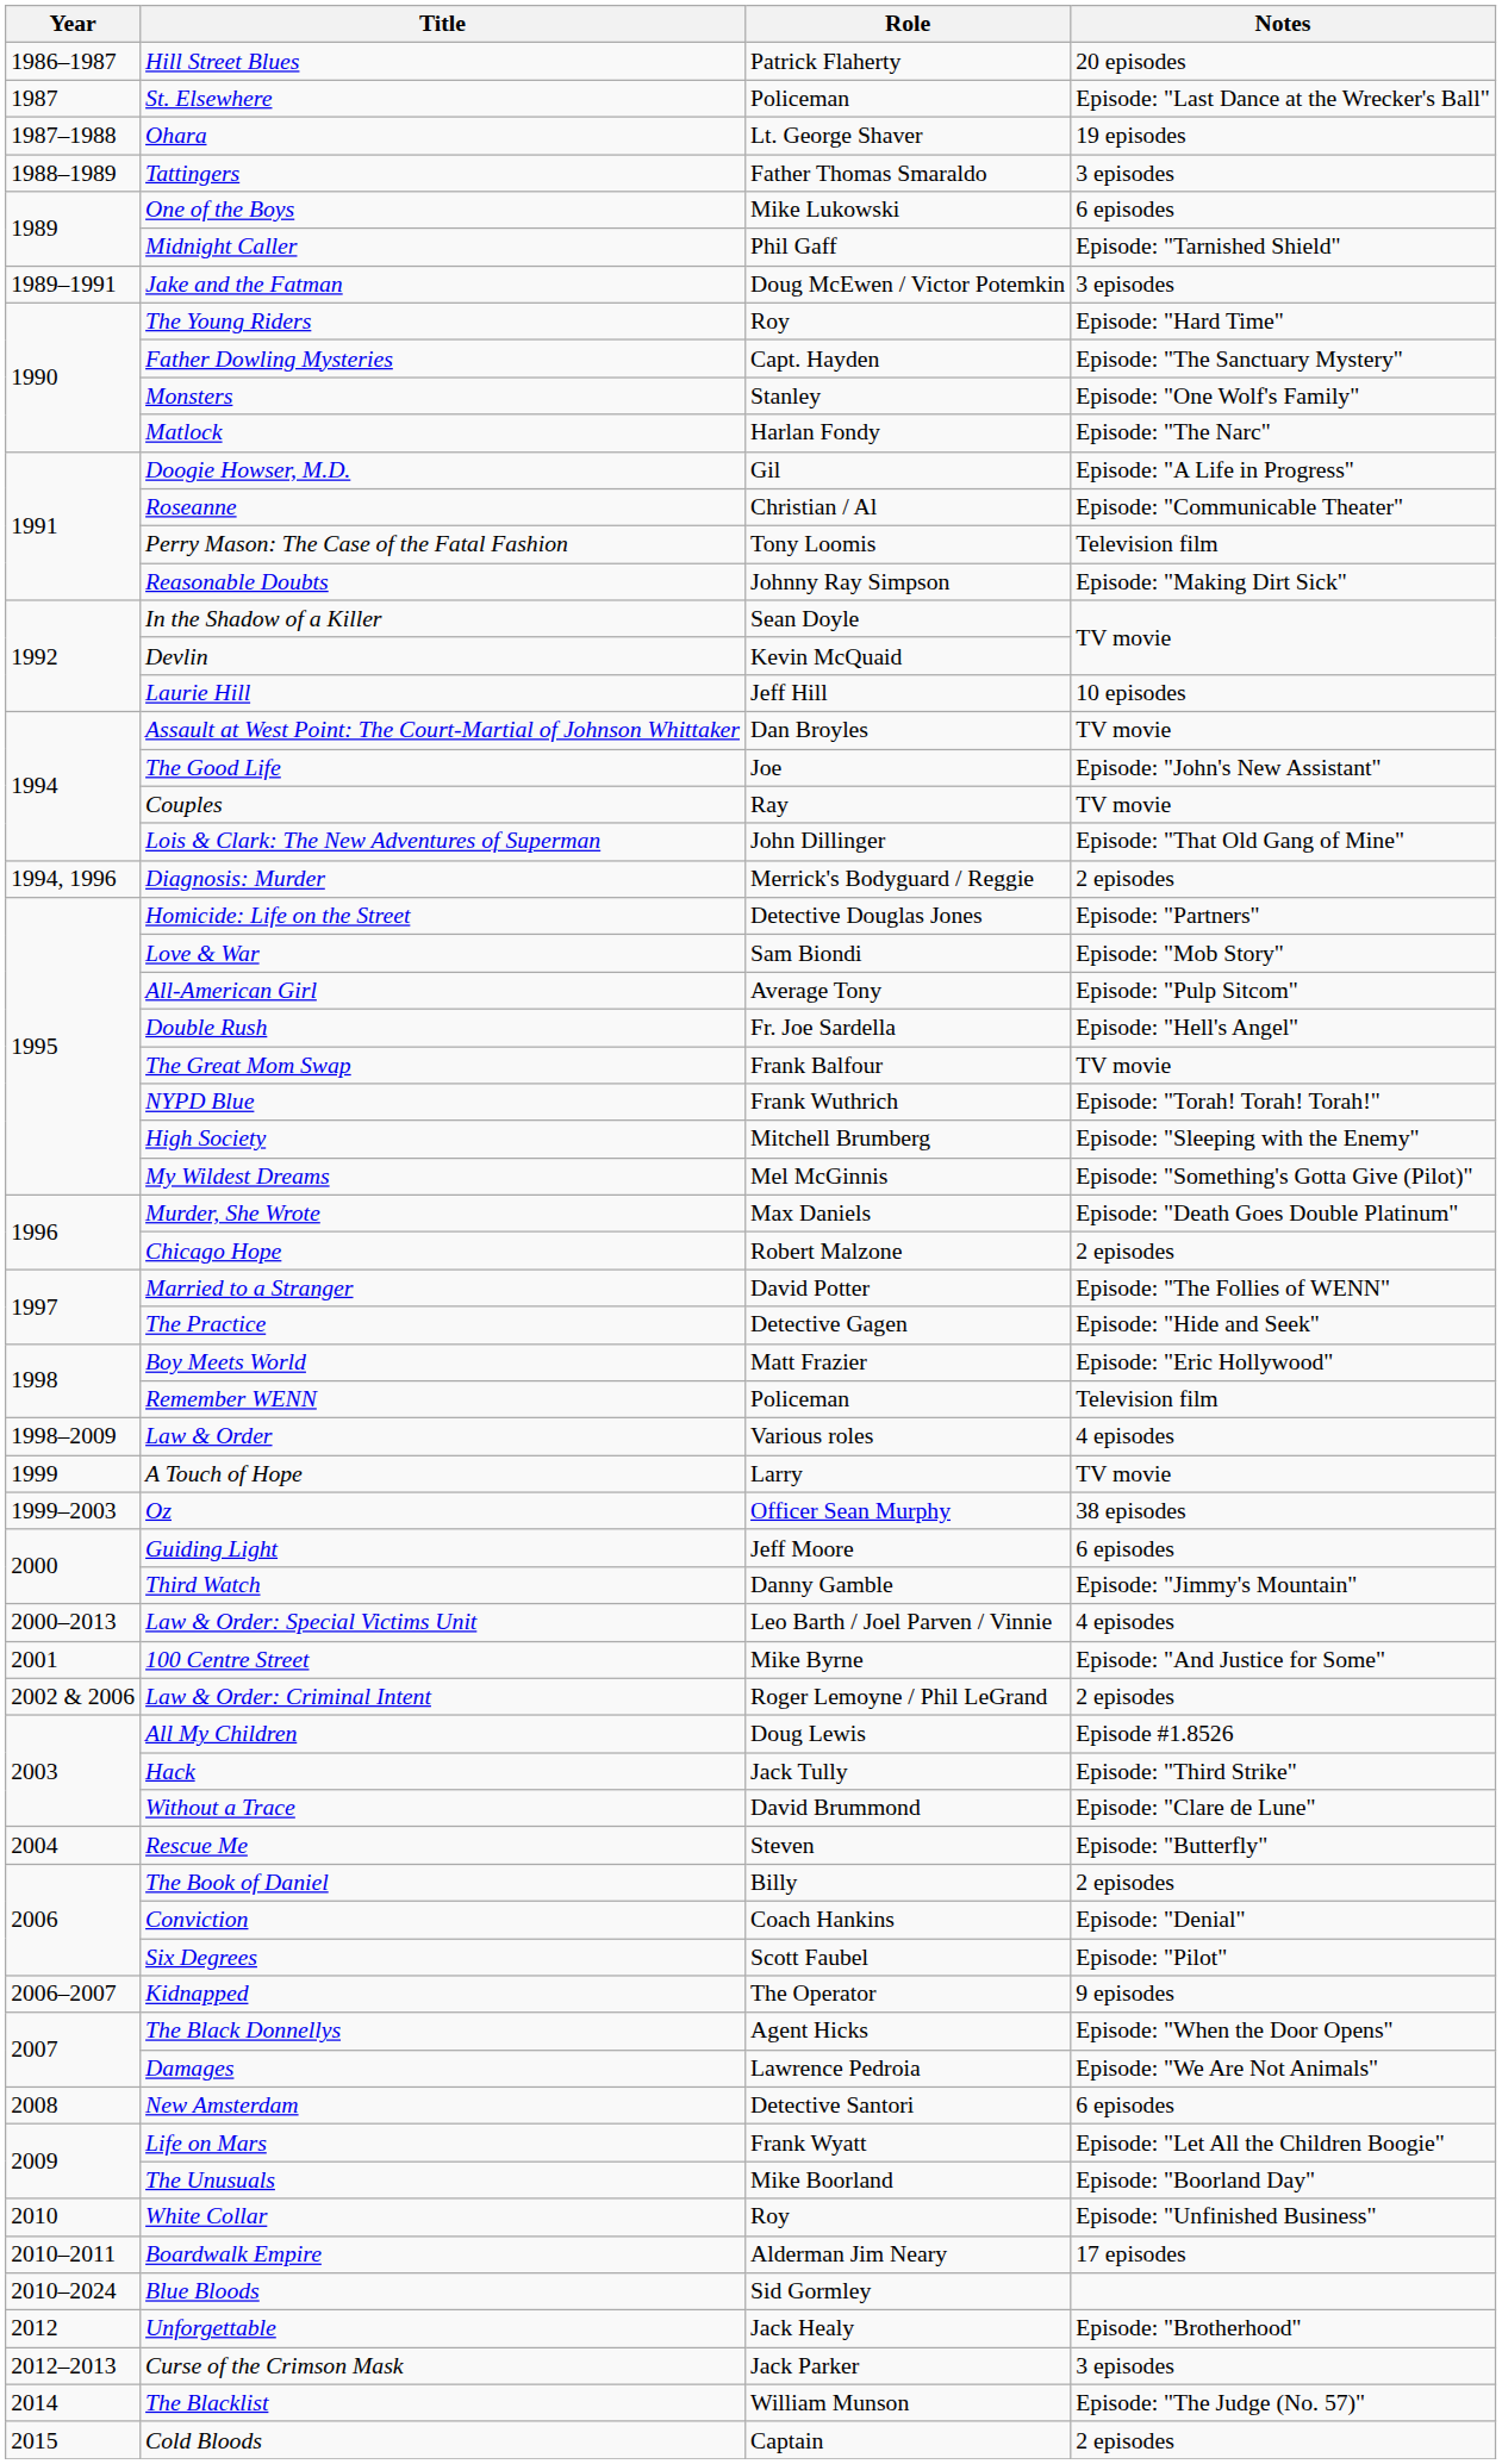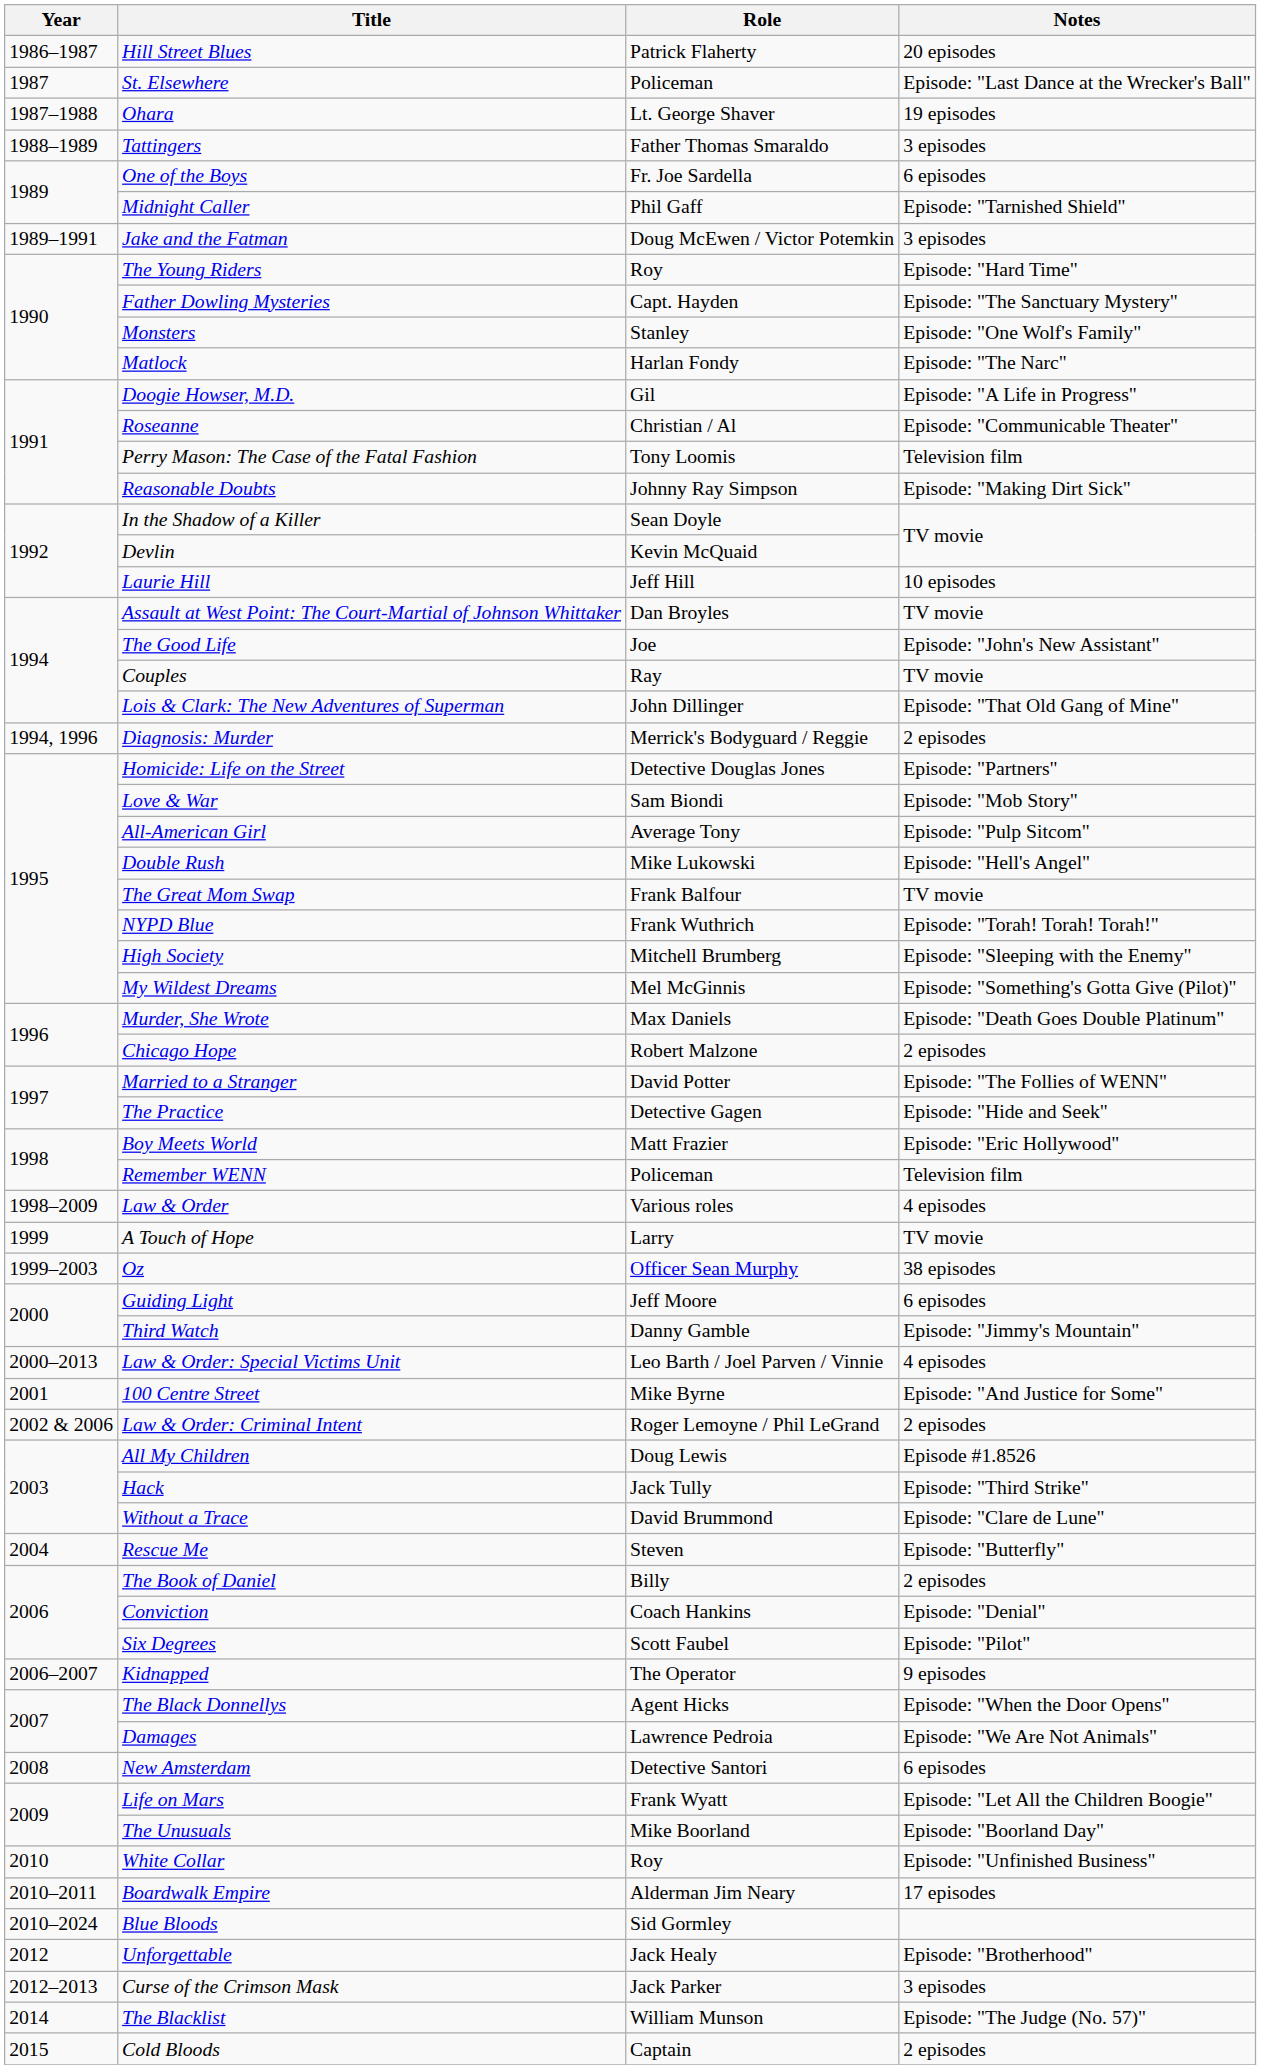One of the Boys | Role: Mike Lukowski -> Fr. Joe Sardella
Double Rush | Role: Fr. Joe Sardella -> Mike Lukowski
